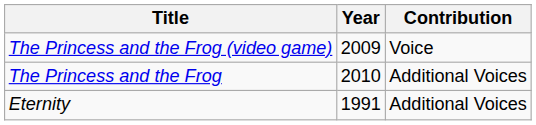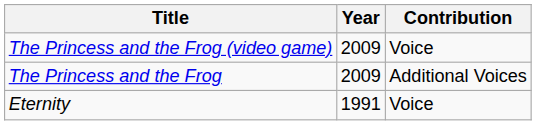The Princess and the Frog | Year: 2010 -> 2009
Eternity | Contribution: Additional Voices -> Voice
